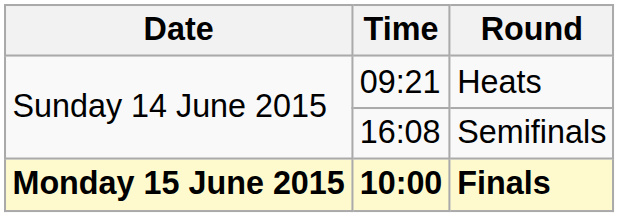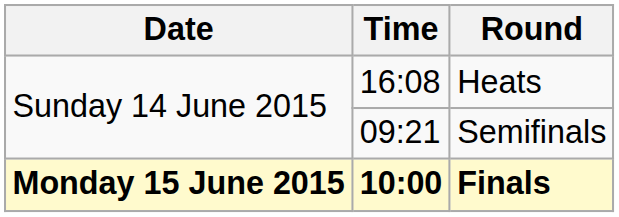Heats | Time: 09:21 -> 16:08
Semifinals | Time: 16:08 -> 09:21
